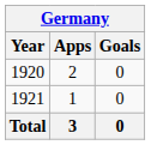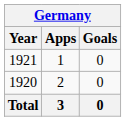rows swapped: 1920 <-> 1921
